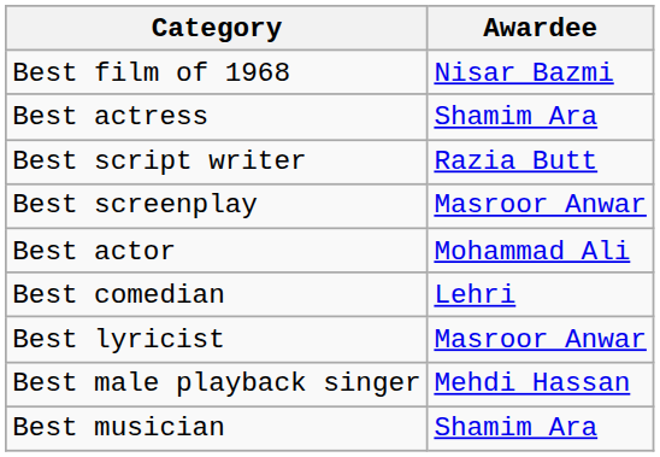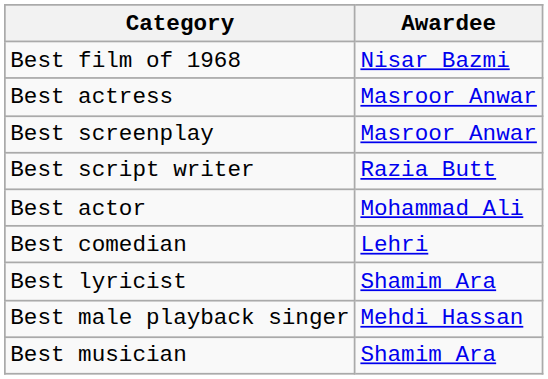Best actress | Awardee: Shamim Ara -> Masroor Anwar
rows swapped: Best script writer <-> Best screenplay
Best lyricist | Awardee: Masroor Anwar -> Shamim Ara
